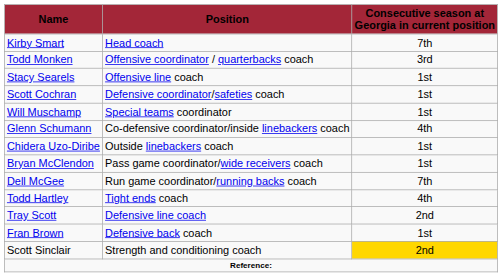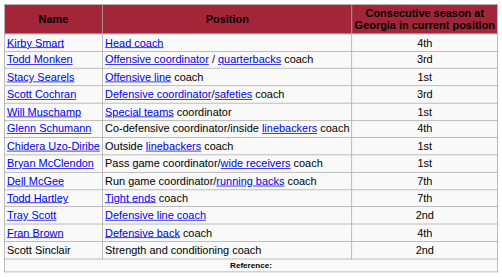Kirby Smart | Consecutive season at Georgia in current position: 7th -> 4th
Scott Cochran | Consecutive season at Georgia in current position: 1st -> 3rd
Todd Hartley | Consecutive season at Georgia in current position: 4th -> 7th
Fran Brown | Consecutive season at Georgia in current position: 1st -> 4th
Scott Sinclair | Consecutive season at Georgia in current position: gold background -> no background
